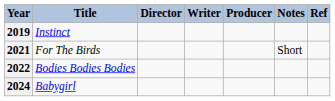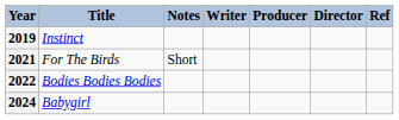columns swapped: Director <-> Notes
